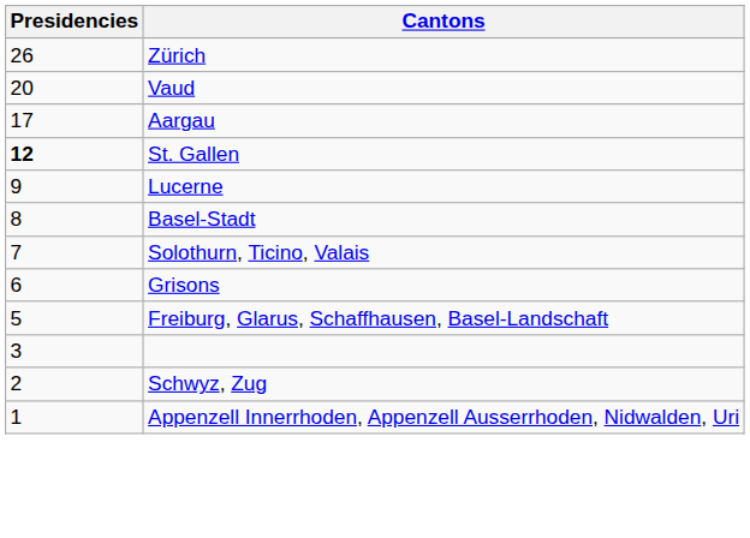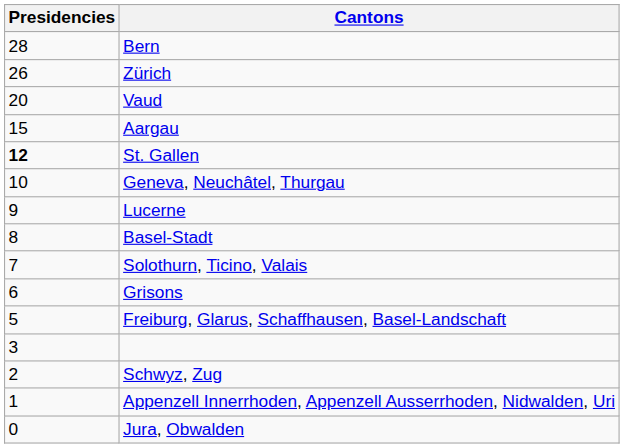+ row: 28 | Bern
Aargau | Presidencies: 17 -> 15
+ row: 10 | Geneva, Neuchâtel, Thurgau
+ row: 0 | Jura, Obwalden
